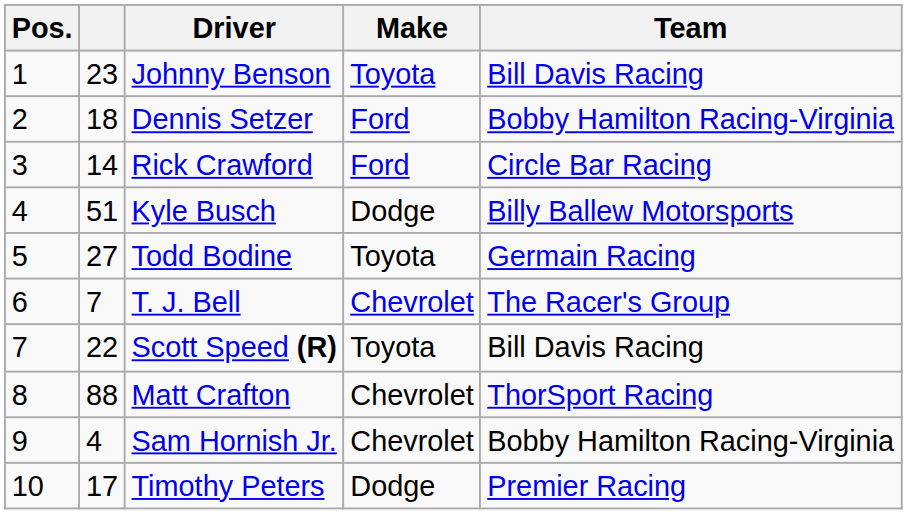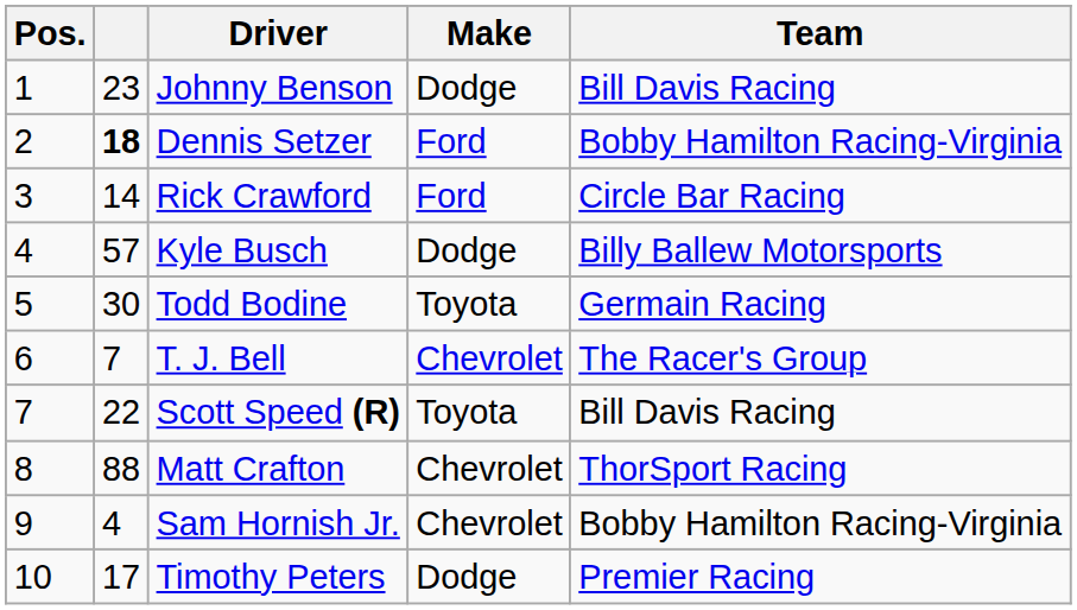Johnny Benson | Make: Toyota -> Dodge
Dennis Setzer | column 2: normal -> bold
Kyle Busch | column 2: 51 -> 57
Todd Bodine | column 2: 27 -> 30
